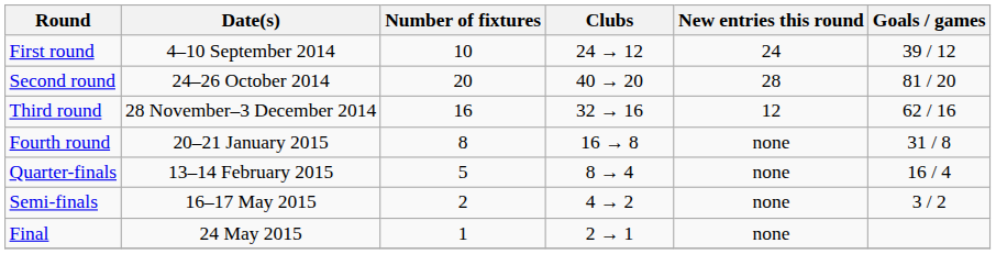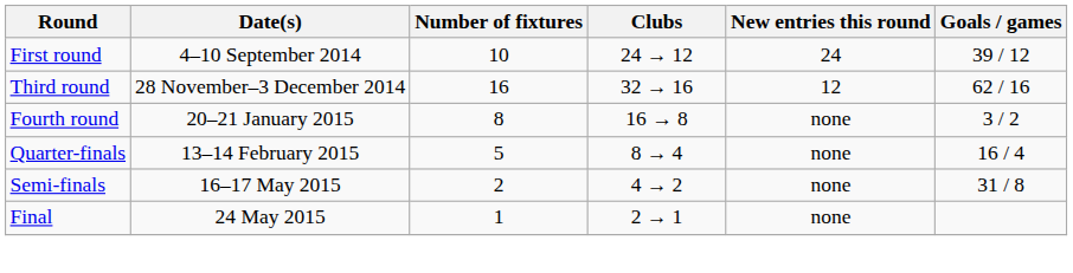- row: Second round | 24–26 October 2014 | 20 | 40 → 20 | 28 | 81 / 20
Fourth round | Goals / games: 31 / 8 -> 3 / 2
Semi-finals | Goals / games: 3 / 2 -> 31 / 8
